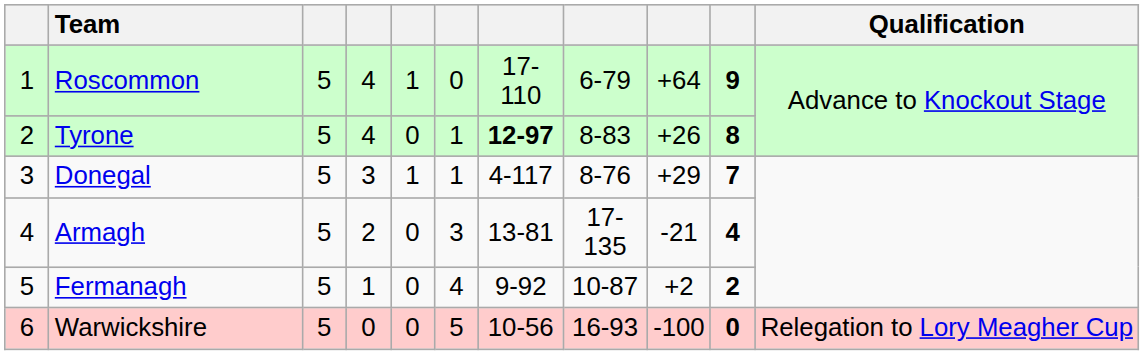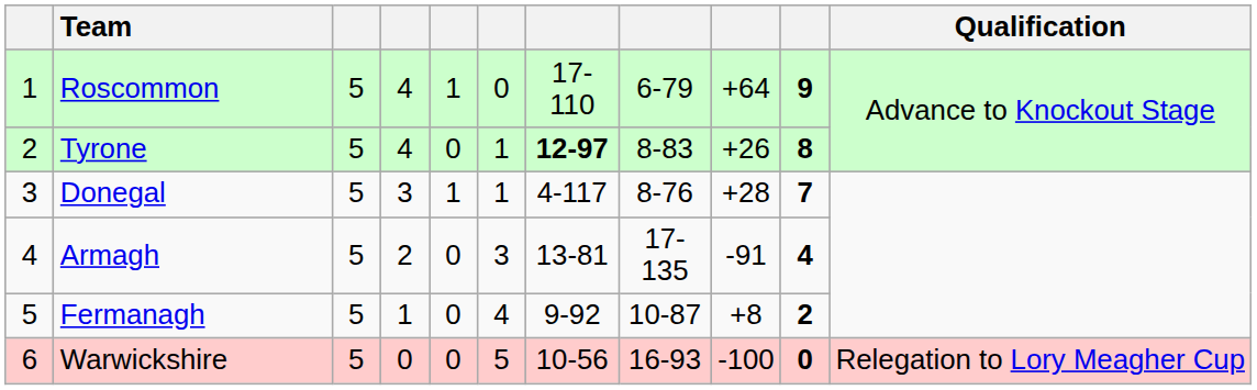Donegal | column 9: +29 -> +28
Armagh | column 9: -21 -> -91
Fermanagh | column 9: +2 -> +8
